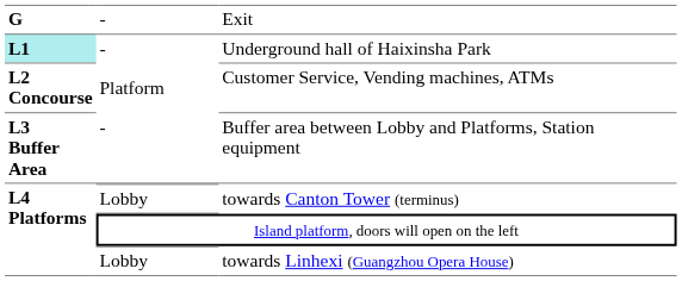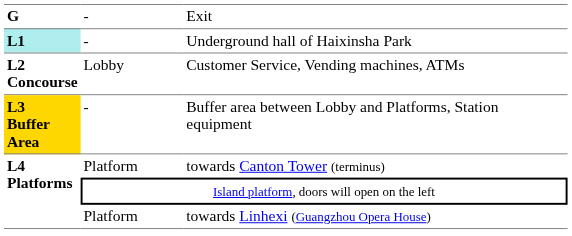Customer Service, Vending machines, ATMs | column 2: Platform -> Lobby
Buffer area between Lobby and Platforms, Station equipment | column 1: no background -> gold background
towards Canton Tower (terminus) | column 2: Lobby -> Platform
towards Linhexi (Guangzhou Opera House) | column 2: Lobby -> Platform
